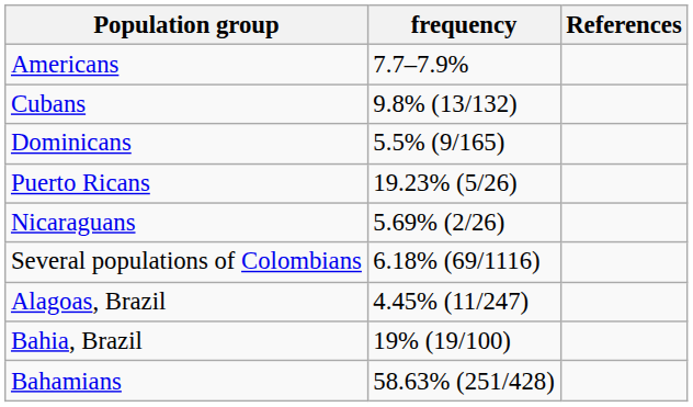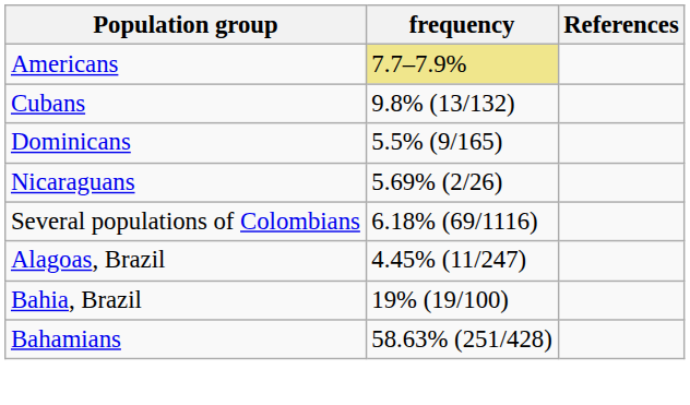Americans | frequency: no background -> khaki background
- row: Puerto Ricans | 19.23% (5/26)
